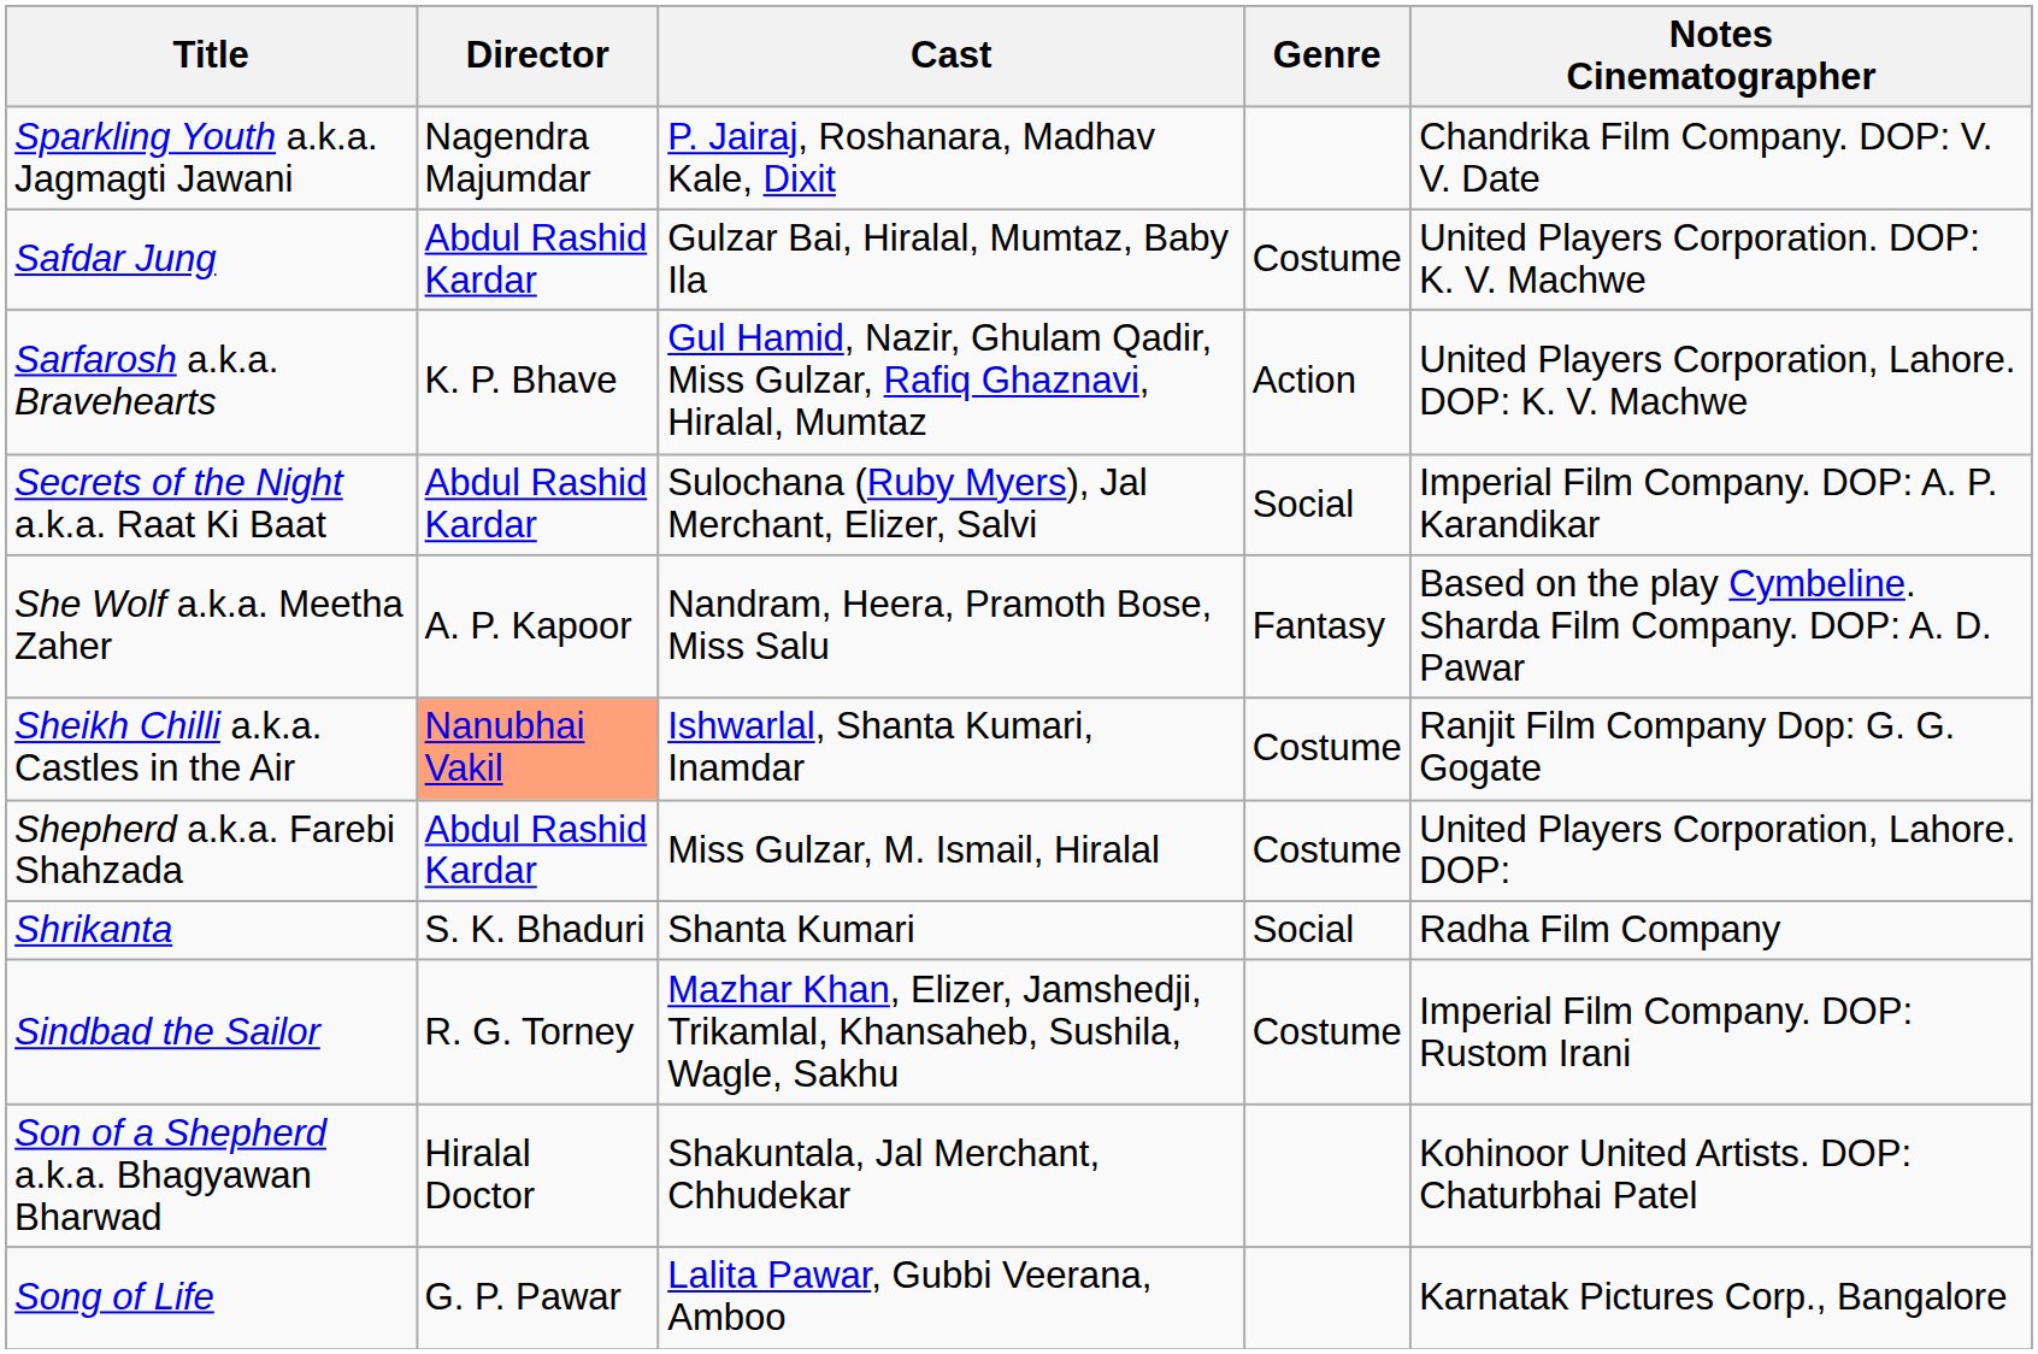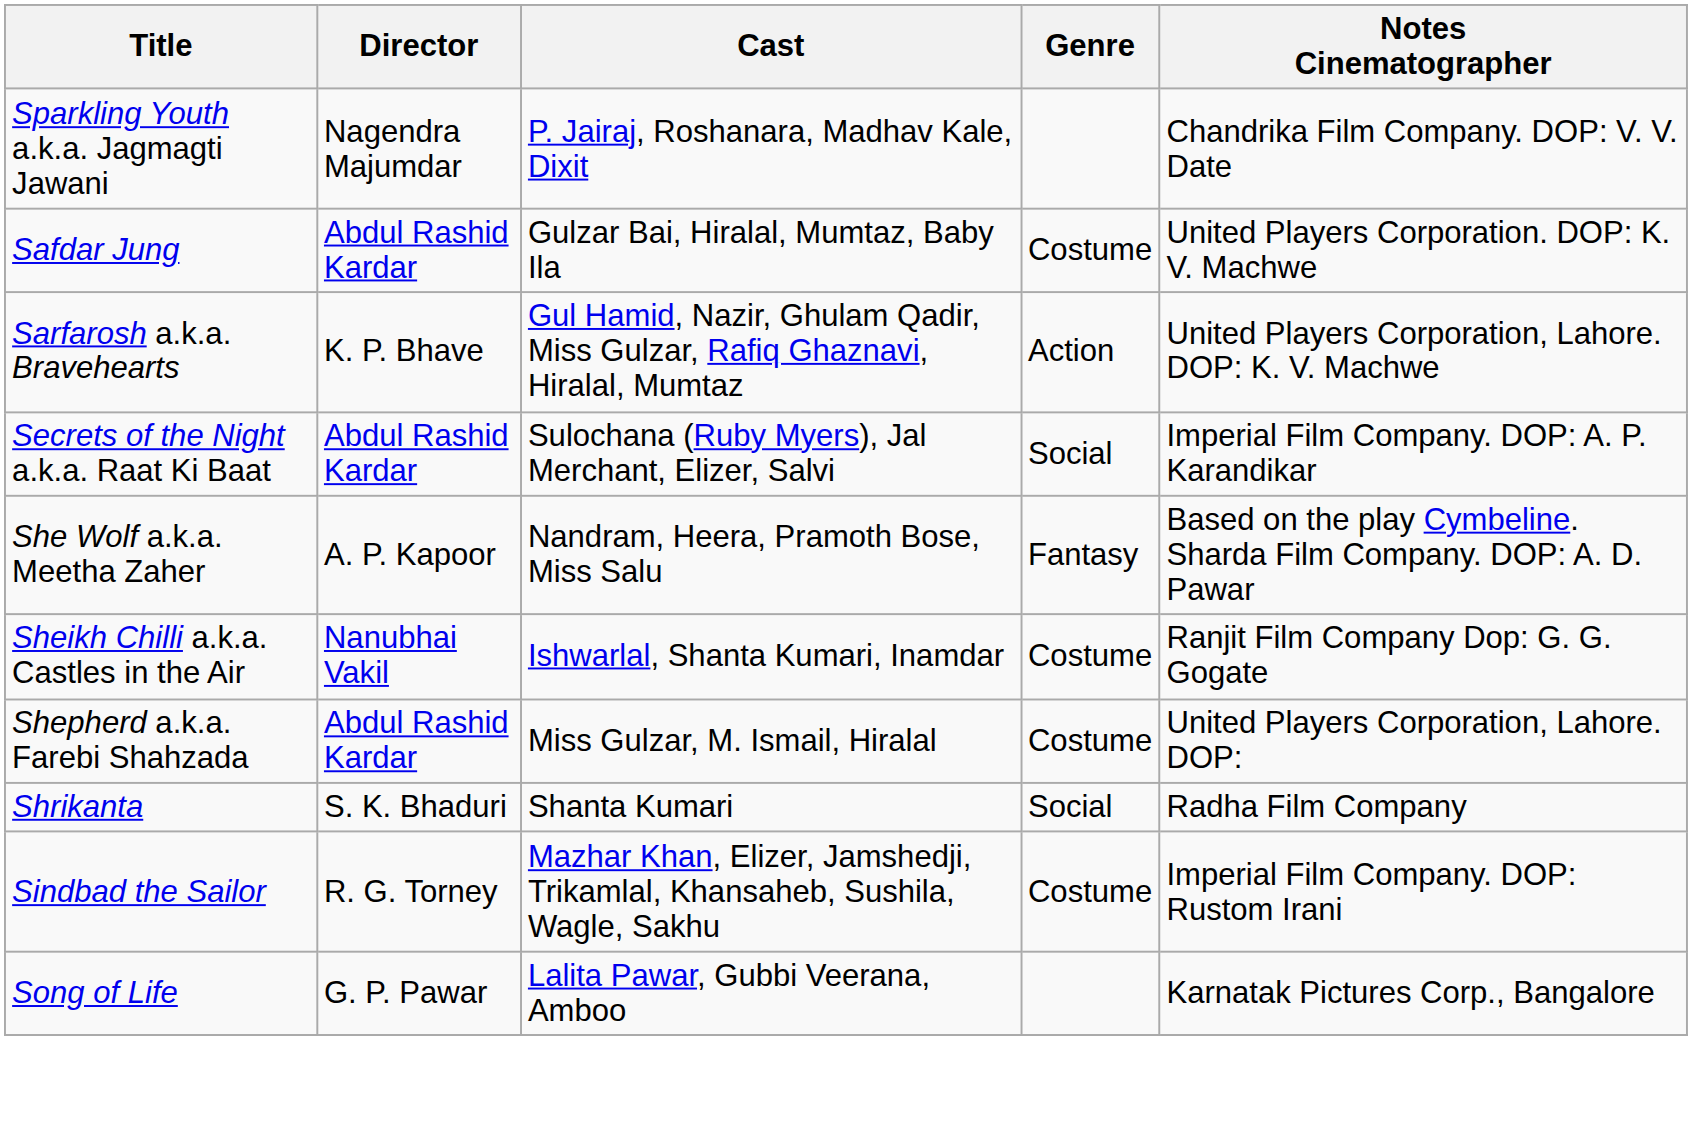Sheikh Chilli a.k.a. Castles in the Air | Director: lightsalmon background -> no background
- row: Son of a Shepherd a.k.a. Bhagyawan Bharwad | Hiralal Doctor | Shakuntala, Jal Merchant, Chhudekar | Kohinoor United Artists. DOP: Chaturbhai Patel
